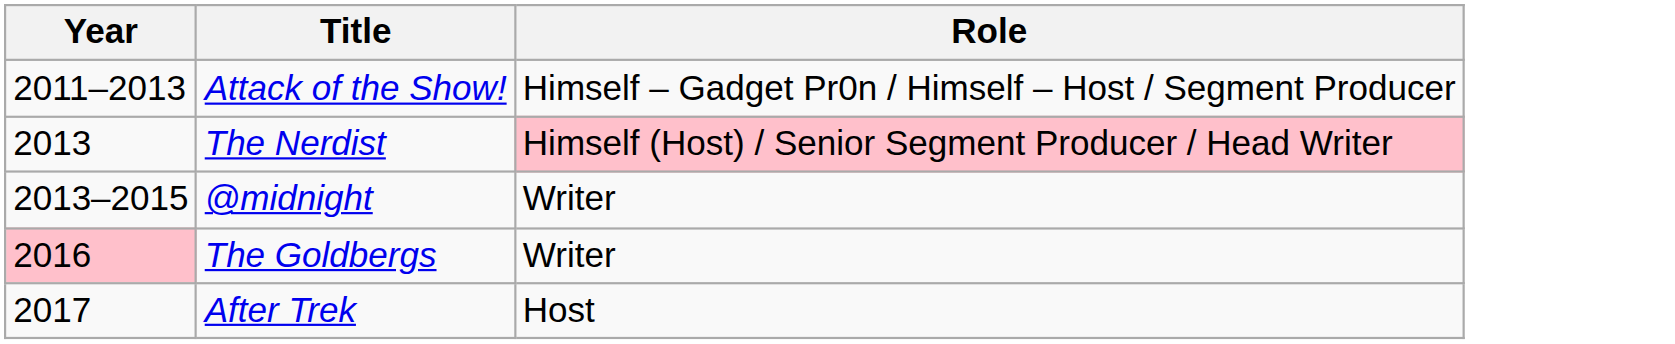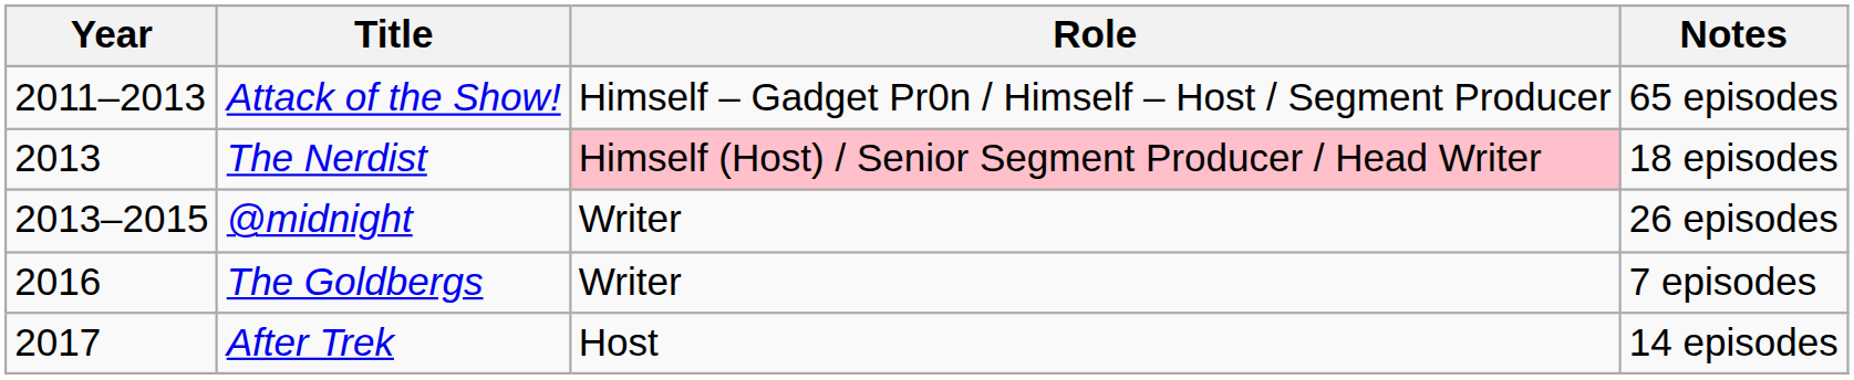+ column: Notes | 65 episodes | 18 episodes | 26 episodes | 7 episodes | 14 episodes
The Goldbergs | Year: pink background -> no background
